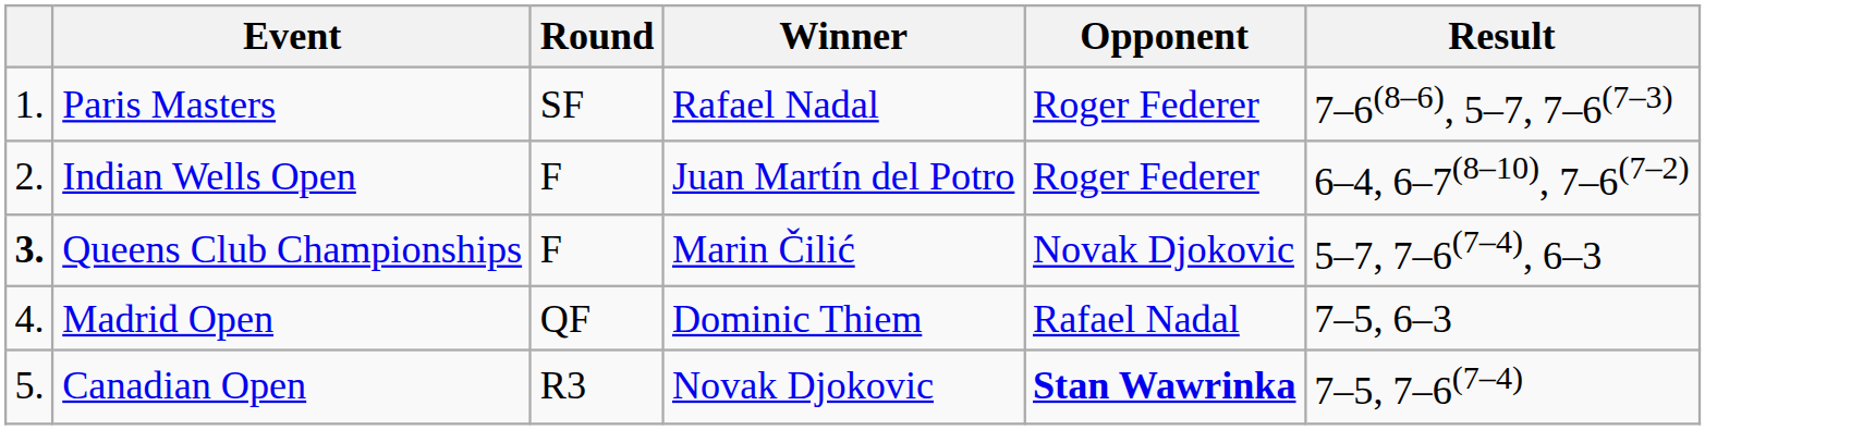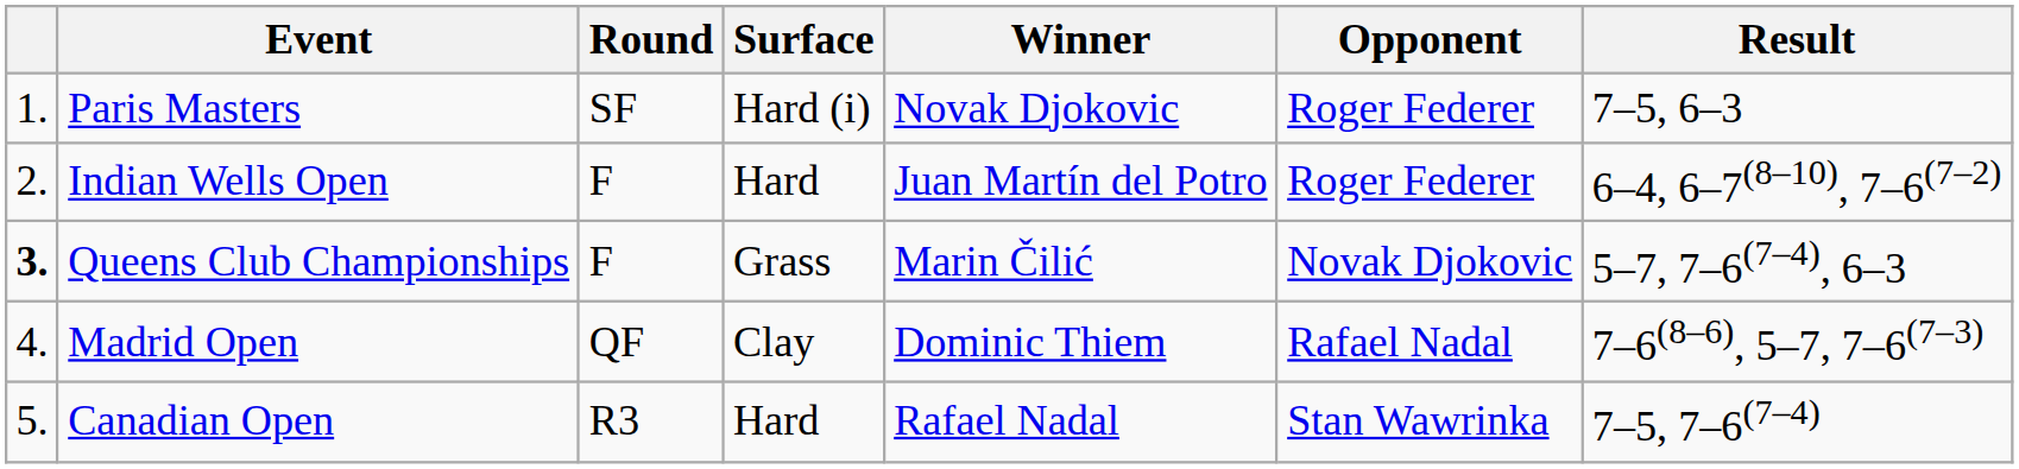+ column: Surface | Hard (i) | Hard | Grass | Clay | Hard
Paris Masters | Winner: Rafael Nadal -> Novak Djokovic
Paris Masters | Result: 7–6(8–6), 5–7, 7–6(7–3) -> 7–5, 6–3
Madrid Open | Result: 7–5, 6–3 -> 7–6(8–6), 5–7, 7–6(7–3)
Canadian Open | Winner: Novak Djokovic -> Rafael Nadal
Canadian Open | Opponent: bold -> normal
